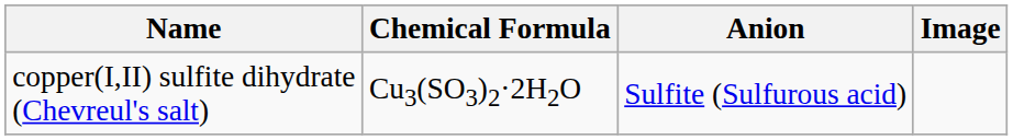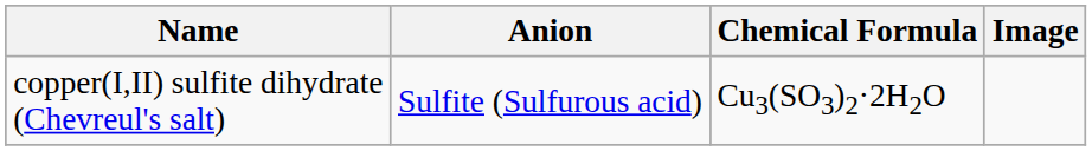columns swapped: Chemical Formula <-> Anion
